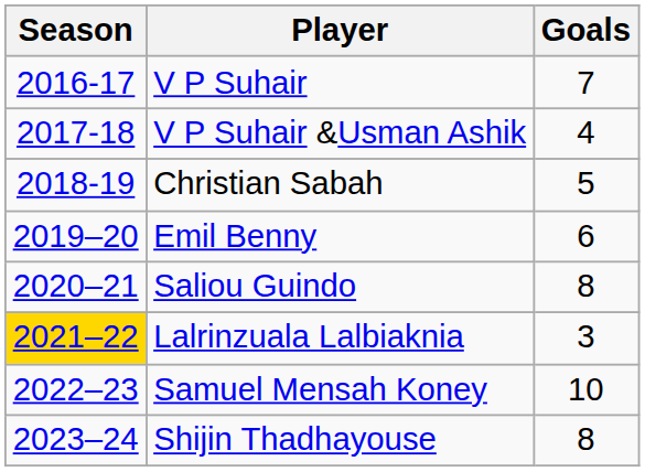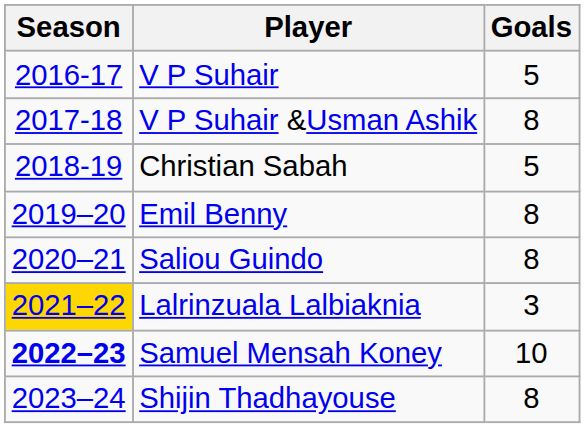V P Suhair | Goals: 7 -> 5
V P Suhair &Usman Ashik | Goals: 4 -> 8
Emil Benny | Goals: 6 -> 8
Samuel Mensah Koney | Season: normal -> bold
